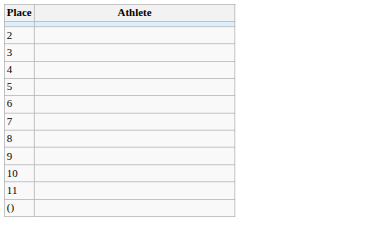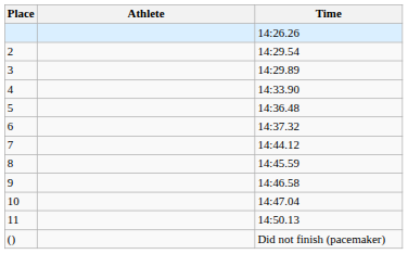+ column: Time | 14:26.26 | 14:29.54 | 14:29.89 | 14:33.90 | 14:36.48 | 14:37.32 | 14:44.12 | 14:45.59 | 14:46.58 | 14:47.04 | 14:50.13 | Did not finish (pacemaker)
